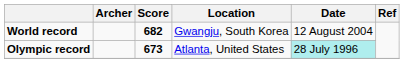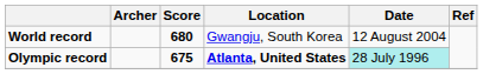World record | Score: 682 -> 680
Olympic record | Score: 673 -> 675
Olympic record | Location: normal -> bold
